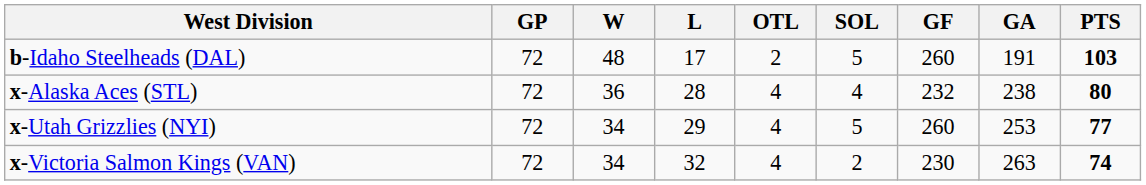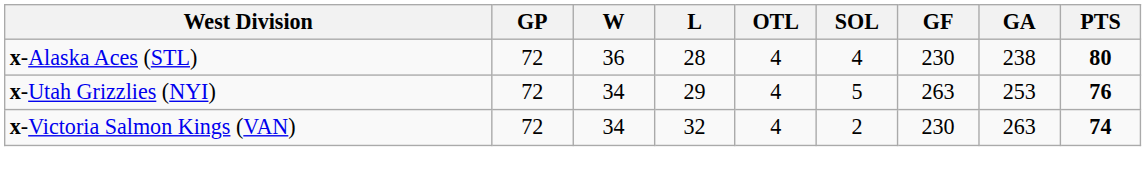- row: b-Idaho Steelheads (DAL) | 72 | 48 | 17 | 2 | 5 | 260 | 191 | 103
x-Alaska Aces (STL) | GF: 232 -> 230
x-Utah Grizzlies (NYI) | GF: 260 -> 263
x-Utah Grizzlies (NYI) | PTS: 77 -> 76
